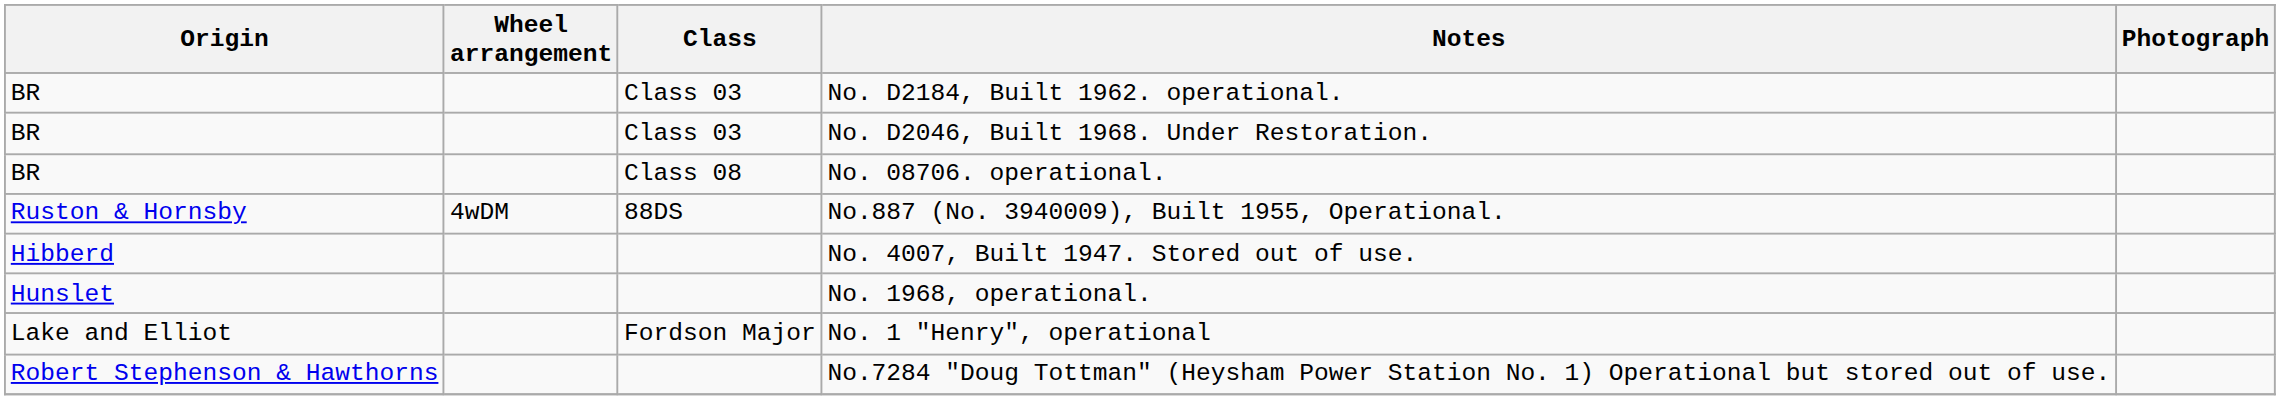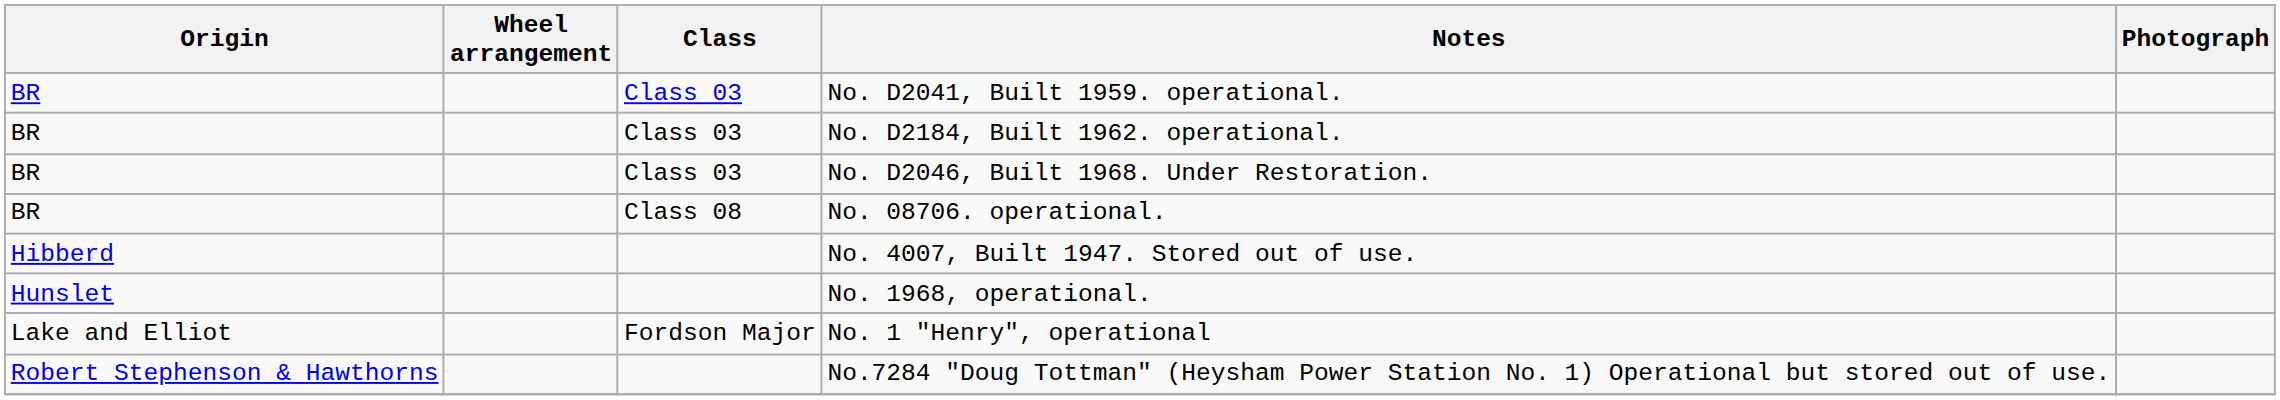+ row: BR | Class 03 | No. D2041, Built 1959. operational.
- row: Ruston & Hornsby | 4wDM | 88DS | No.887 (No. 3940009), Built 1955, Operational.
